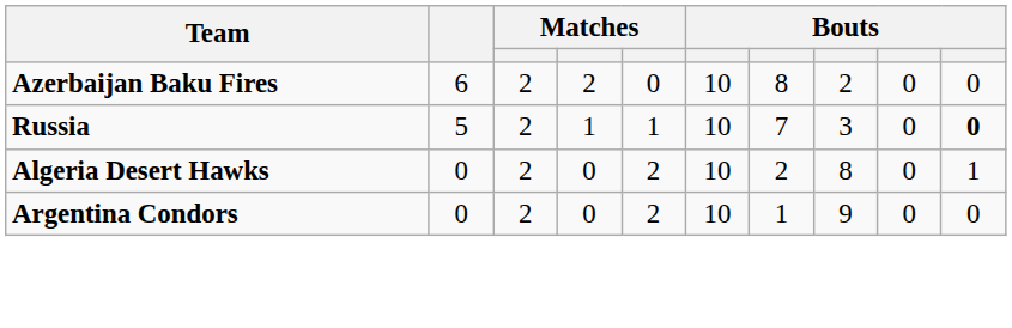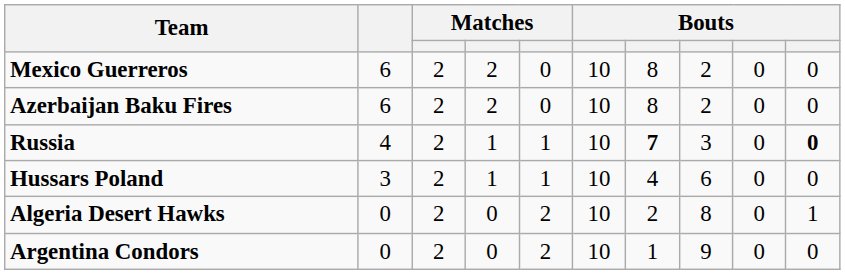+ row: Mexico Guerreros | 6 | 2 | 2 | 0 | 10 | 8 | 2 | 0 | 0
Russia | column 2: 5 -> 4
Russia | column 7: normal -> bold
+ row: Hussars Poland | 3 | 2 | 1 | 1 | 10 | 4 | 6 | 0 | 0
